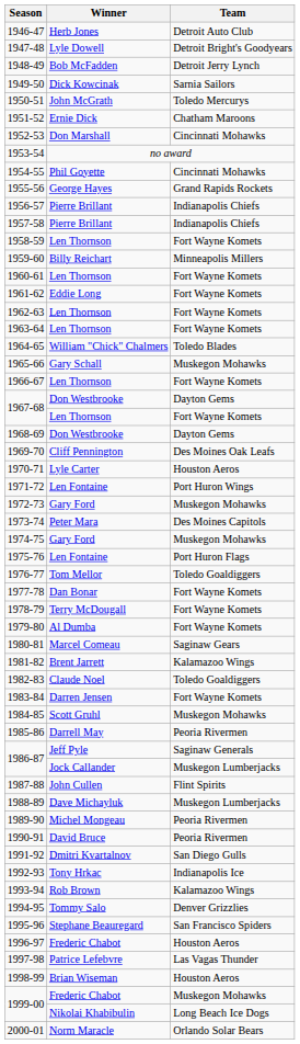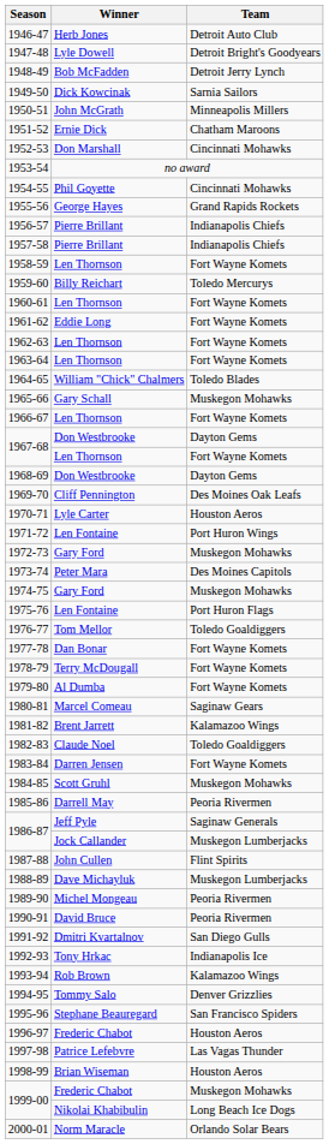1950-51 | Team: Toledo Mercurys -> Minneapolis Millers
1959-60 | Team: Minneapolis Millers -> Toledo Mercurys
